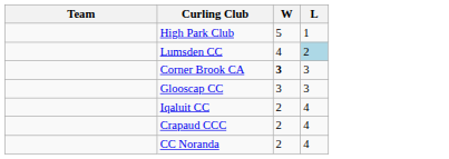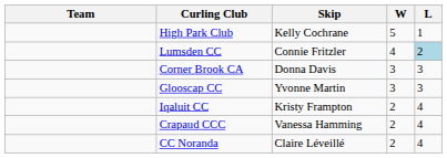+ column: Skip | Kelly Cochrane | Connie Fritzler | Donna Davis | Yvonne Martin | Kristy Frampton | Vanessa Hamming | Claire Léveillé
Corner Brook CA | W: bold -> normal
